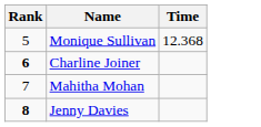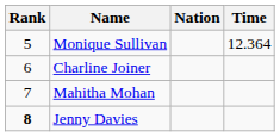+ column: Nation
Monique Sullivan | Time: 12.368 -> 12.364
Charline Joiner | Rank: bold -> normal
